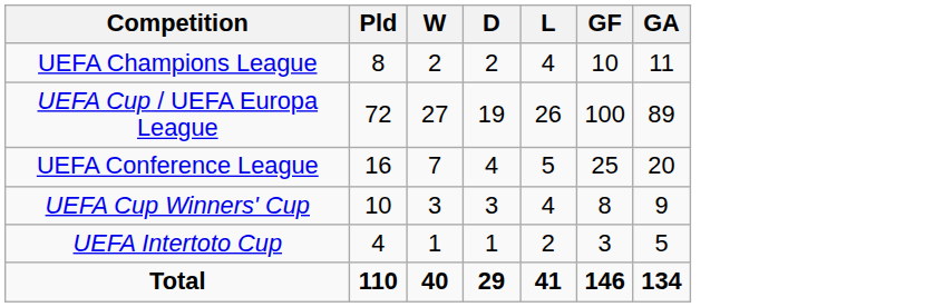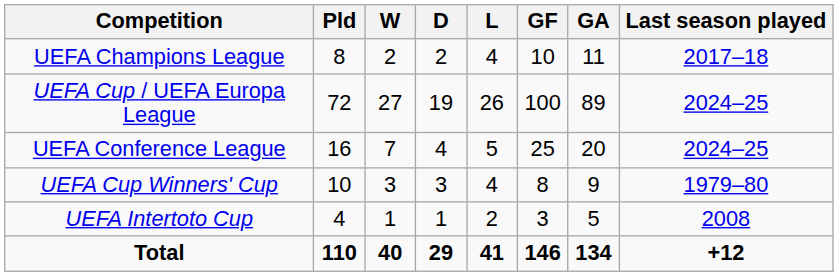+ column: Last season played | 2017–18 | 2024–25 | 2024–25 | 1979–80 | 2008 | +12
